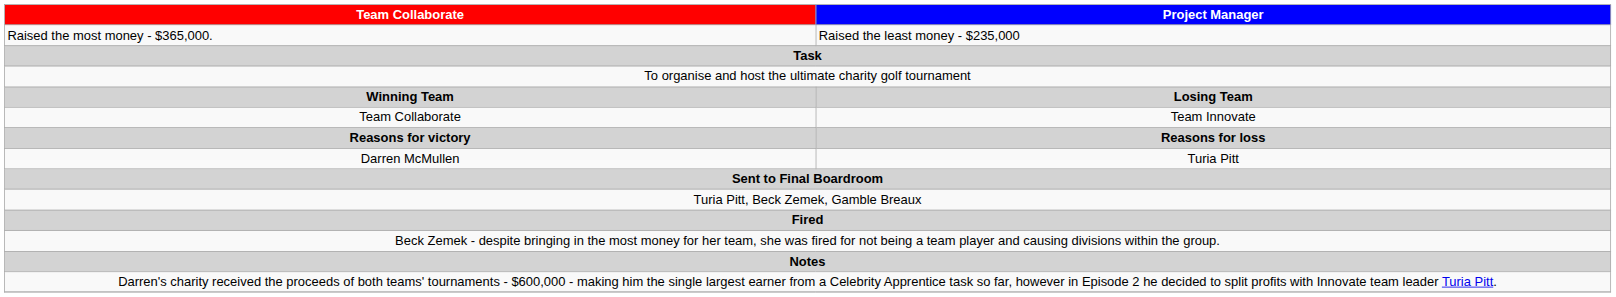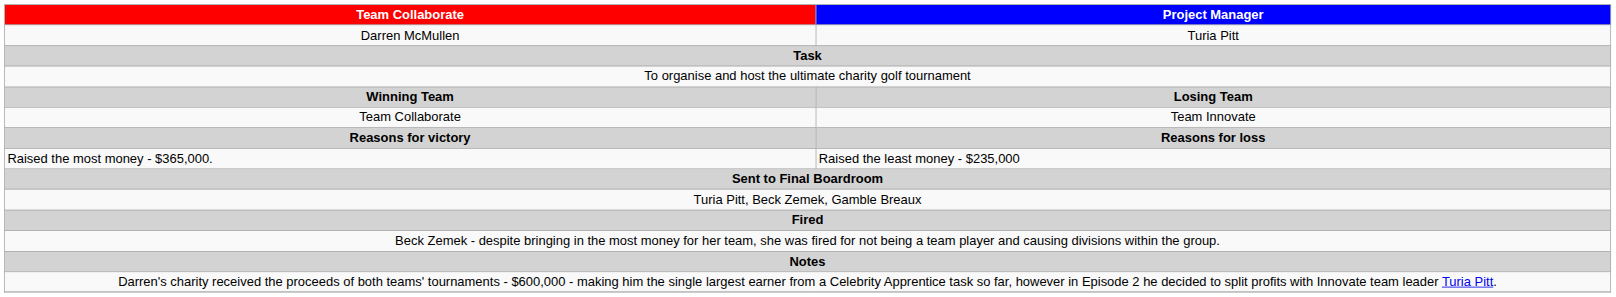rows swapped: Darren McMullen <-> Raised the most money - $365,000.
